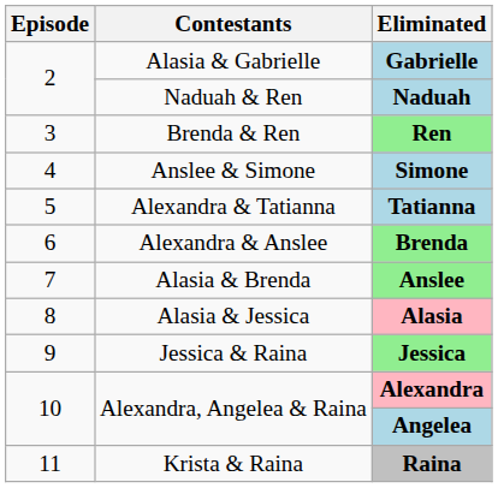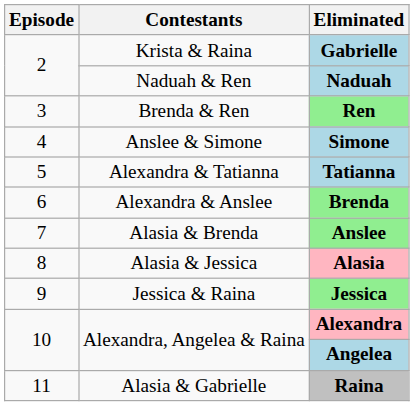Gabrielle | Contestants: Alasia & Gabrielle -> Krista & Raina
Raina | Contestants: Krista & Raina -> Alasia & Gabrielle
